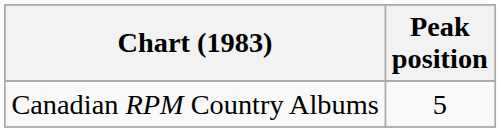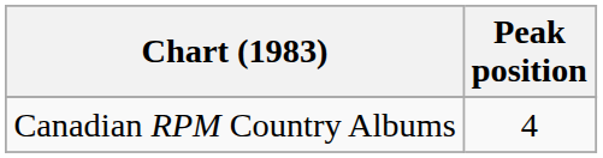Canadian RPM Country Albums | Peak position: 5 -> 4
